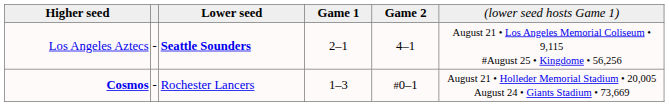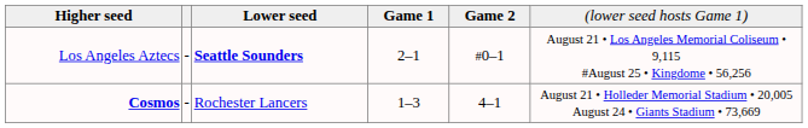Los Angeles Aztecs | column 5: 4–1 -> #0–1
Cosmos | column 5: #0–1 -> 4–1
